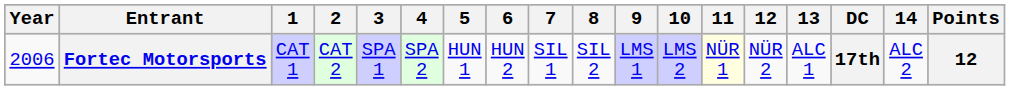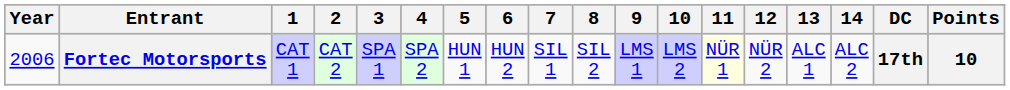columns swapped: 14 <-> DC
Fortec Motorsports | Points: 12 -> 10
